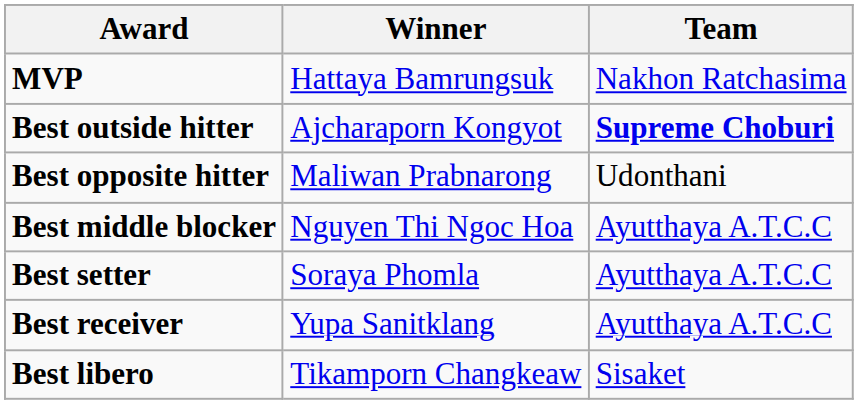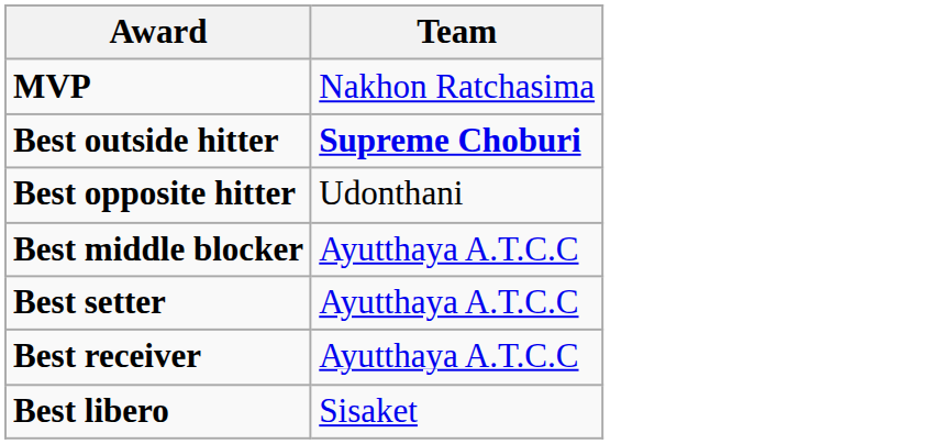- column: Winner | Hattaya Bamrungsuk | Ajcharaporn Kongyot | Maliwan Prabnarong | Nguyen Thi Ngoc Hoa | Soraya Phomla | Yupa Sanitklang | Tikamporn Changkeaw
